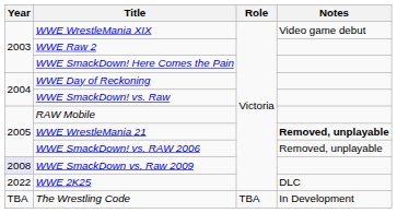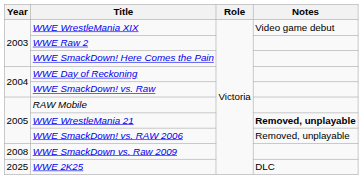WWE SmackDown vs. Raw 2009 | Year: lavender background -> no background
WWE 2K25 | Year: 2022 -> 2025
- row: TBA | The Wrestling Code | TBA | In Development
